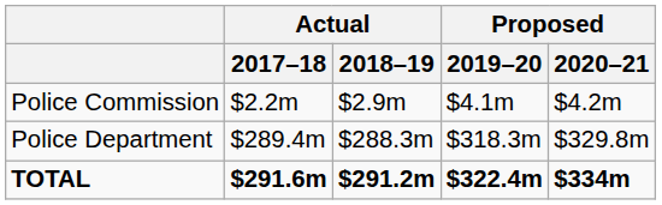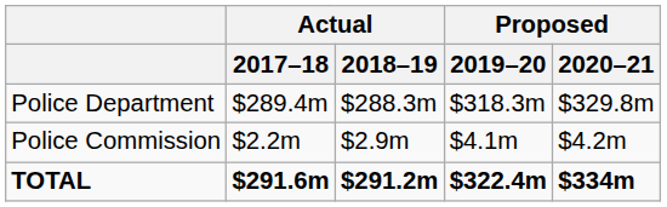rows swapped: Police Department <-> Police Commission
